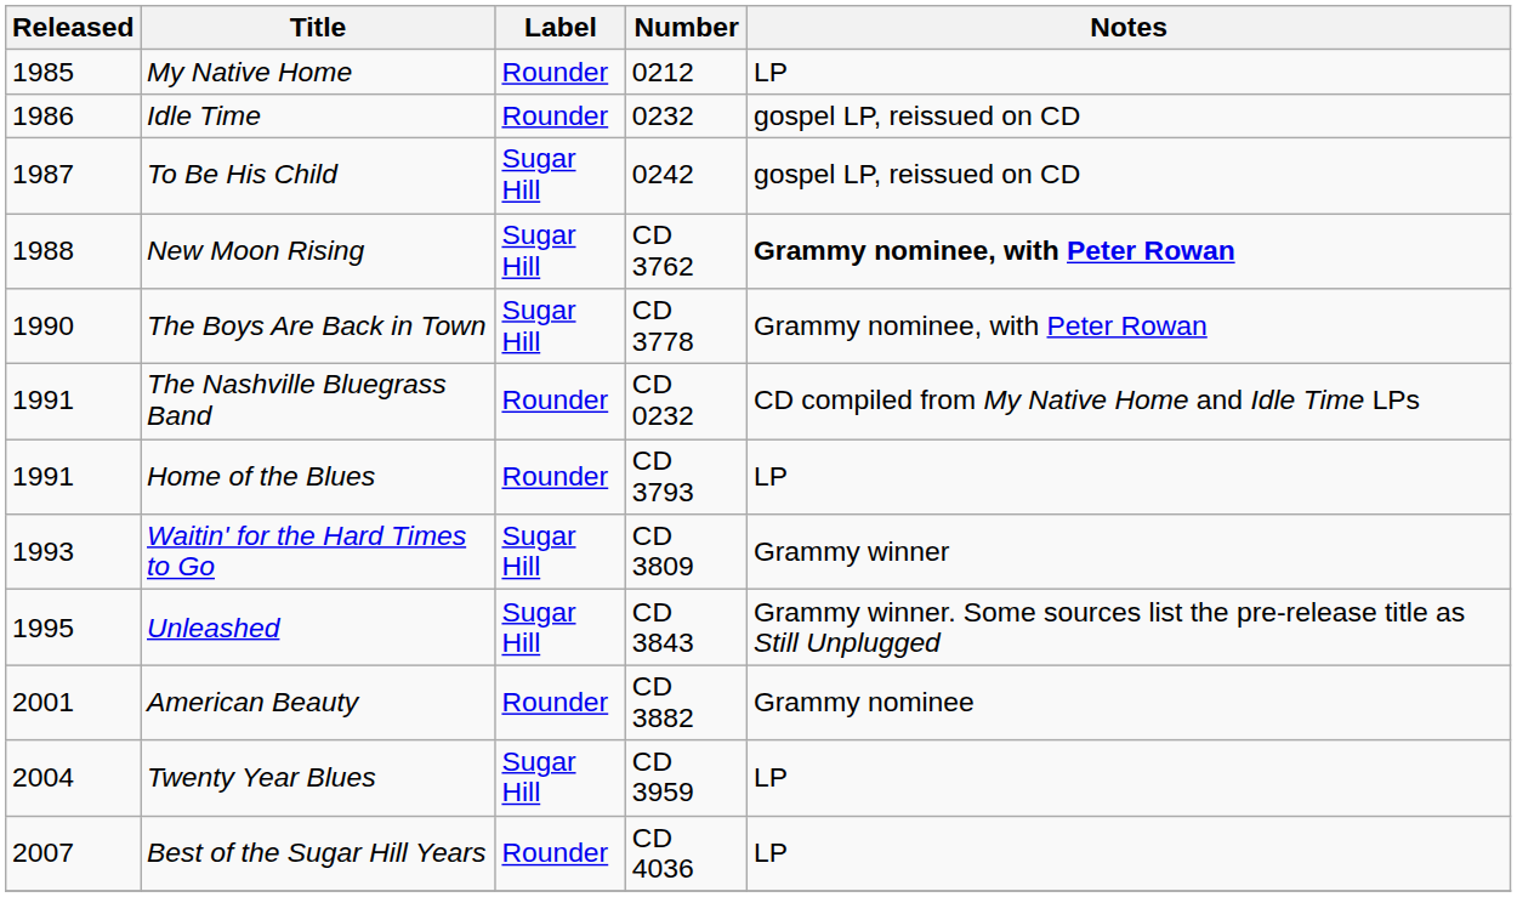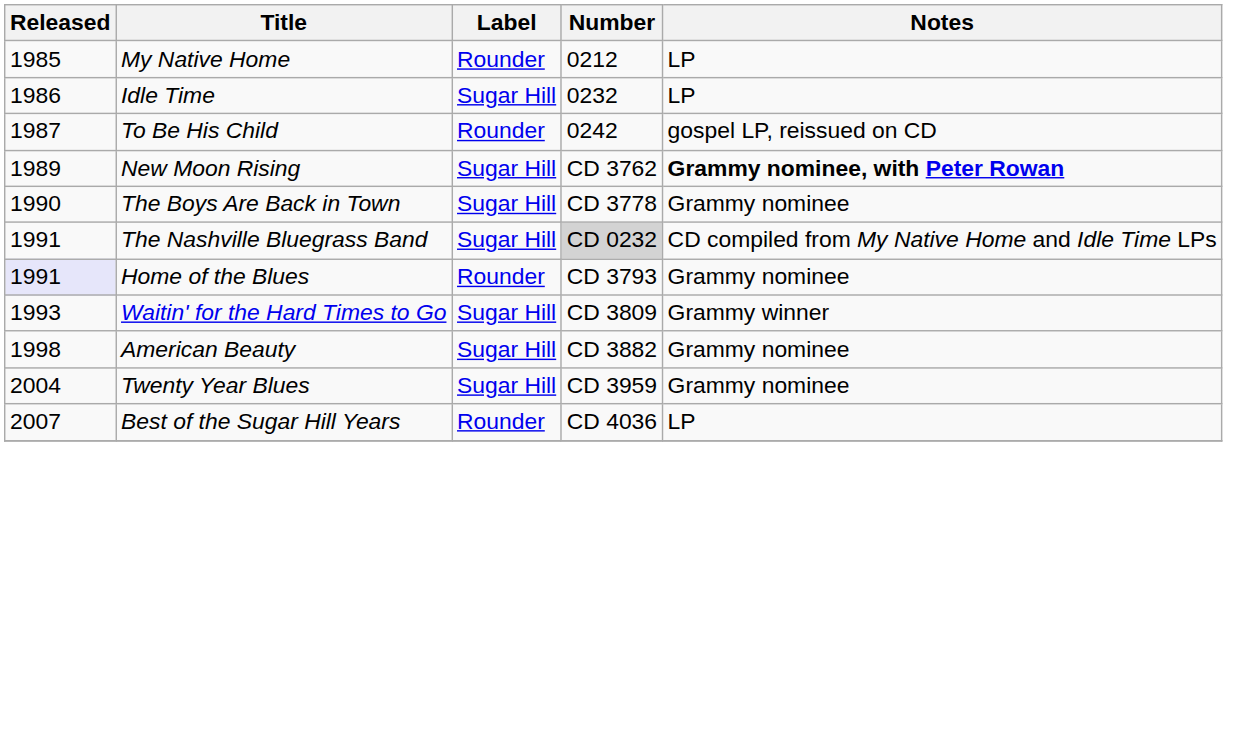Idle Time | Label: Rounder -> Sugar Hill
Idle Time | Notes: gospel LP, reissued on CD -> LP
To Be His Child | Label: Sugar Hill -> Rounder
New Moon Rising | Released: 1988 -> 1989
The Boys Are Back in Town | Notes: Grammy nominee, with Peter Rowan -> Grammy nominee
The Nashville Bluegrass Band | Label: Rounder -> Sugar Hill
The Nashville Bluegrass Band | Number: no background -> lightgrey background
Home of the Blues | Released: no background -> lavender background
Home of the Blues | Notes: LP -> Grammy nominee
- row: 1995 | Unleashed | Sugar Hill | CD 3843 | Grammy winner. Some sources list the pre-release title as Still Unplugged
American Beauty | Released: 2001 -> 1998
American Beauty | Label: Rounder -> Sugar Hill
Twenty Year Blues | Notes: LP -> Grammy nominee
